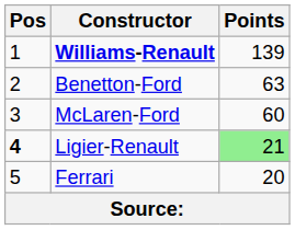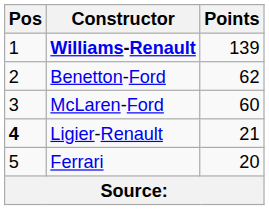Benetton-Ford | Points: 63 -> 62
Ligier-Renault | Points: lightgreen background -> no background
